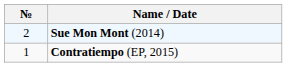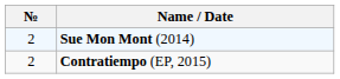Contratiempo (EP, 2015) | №: 1 -> 2
